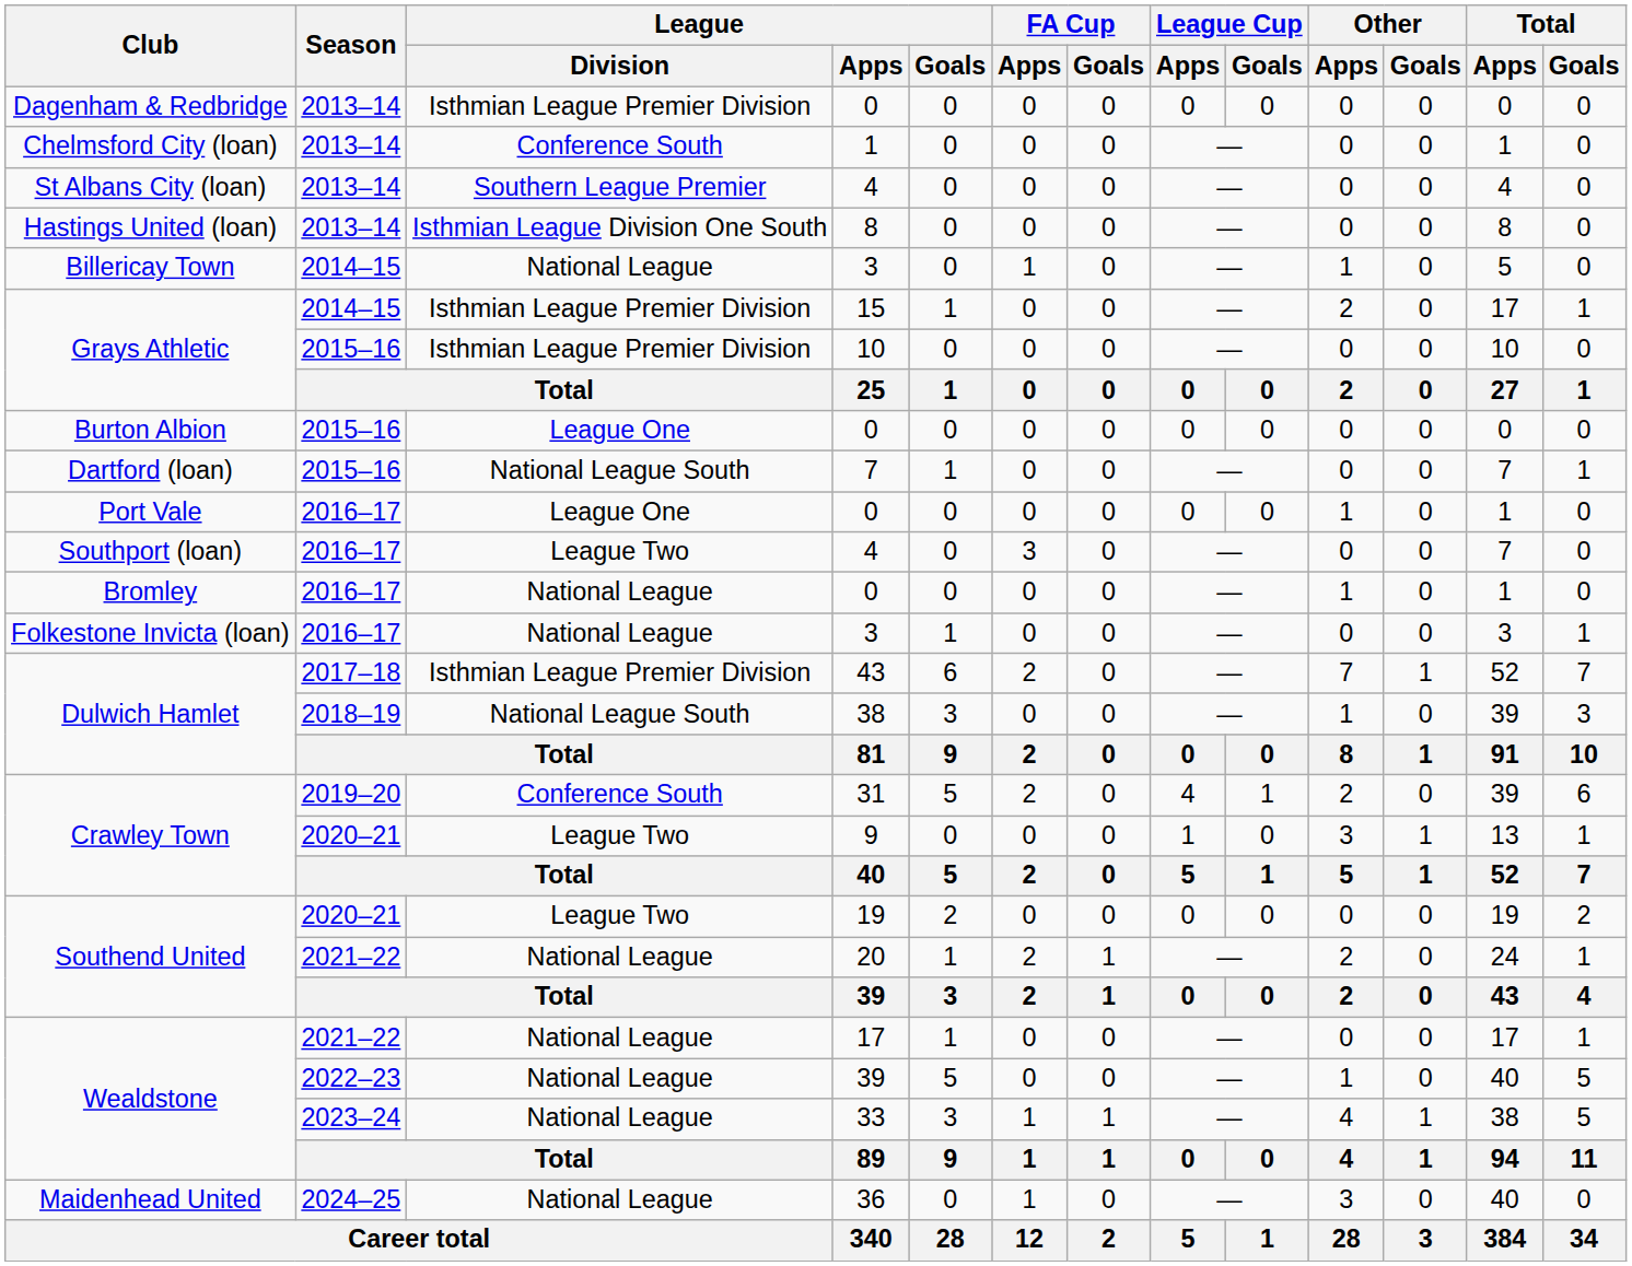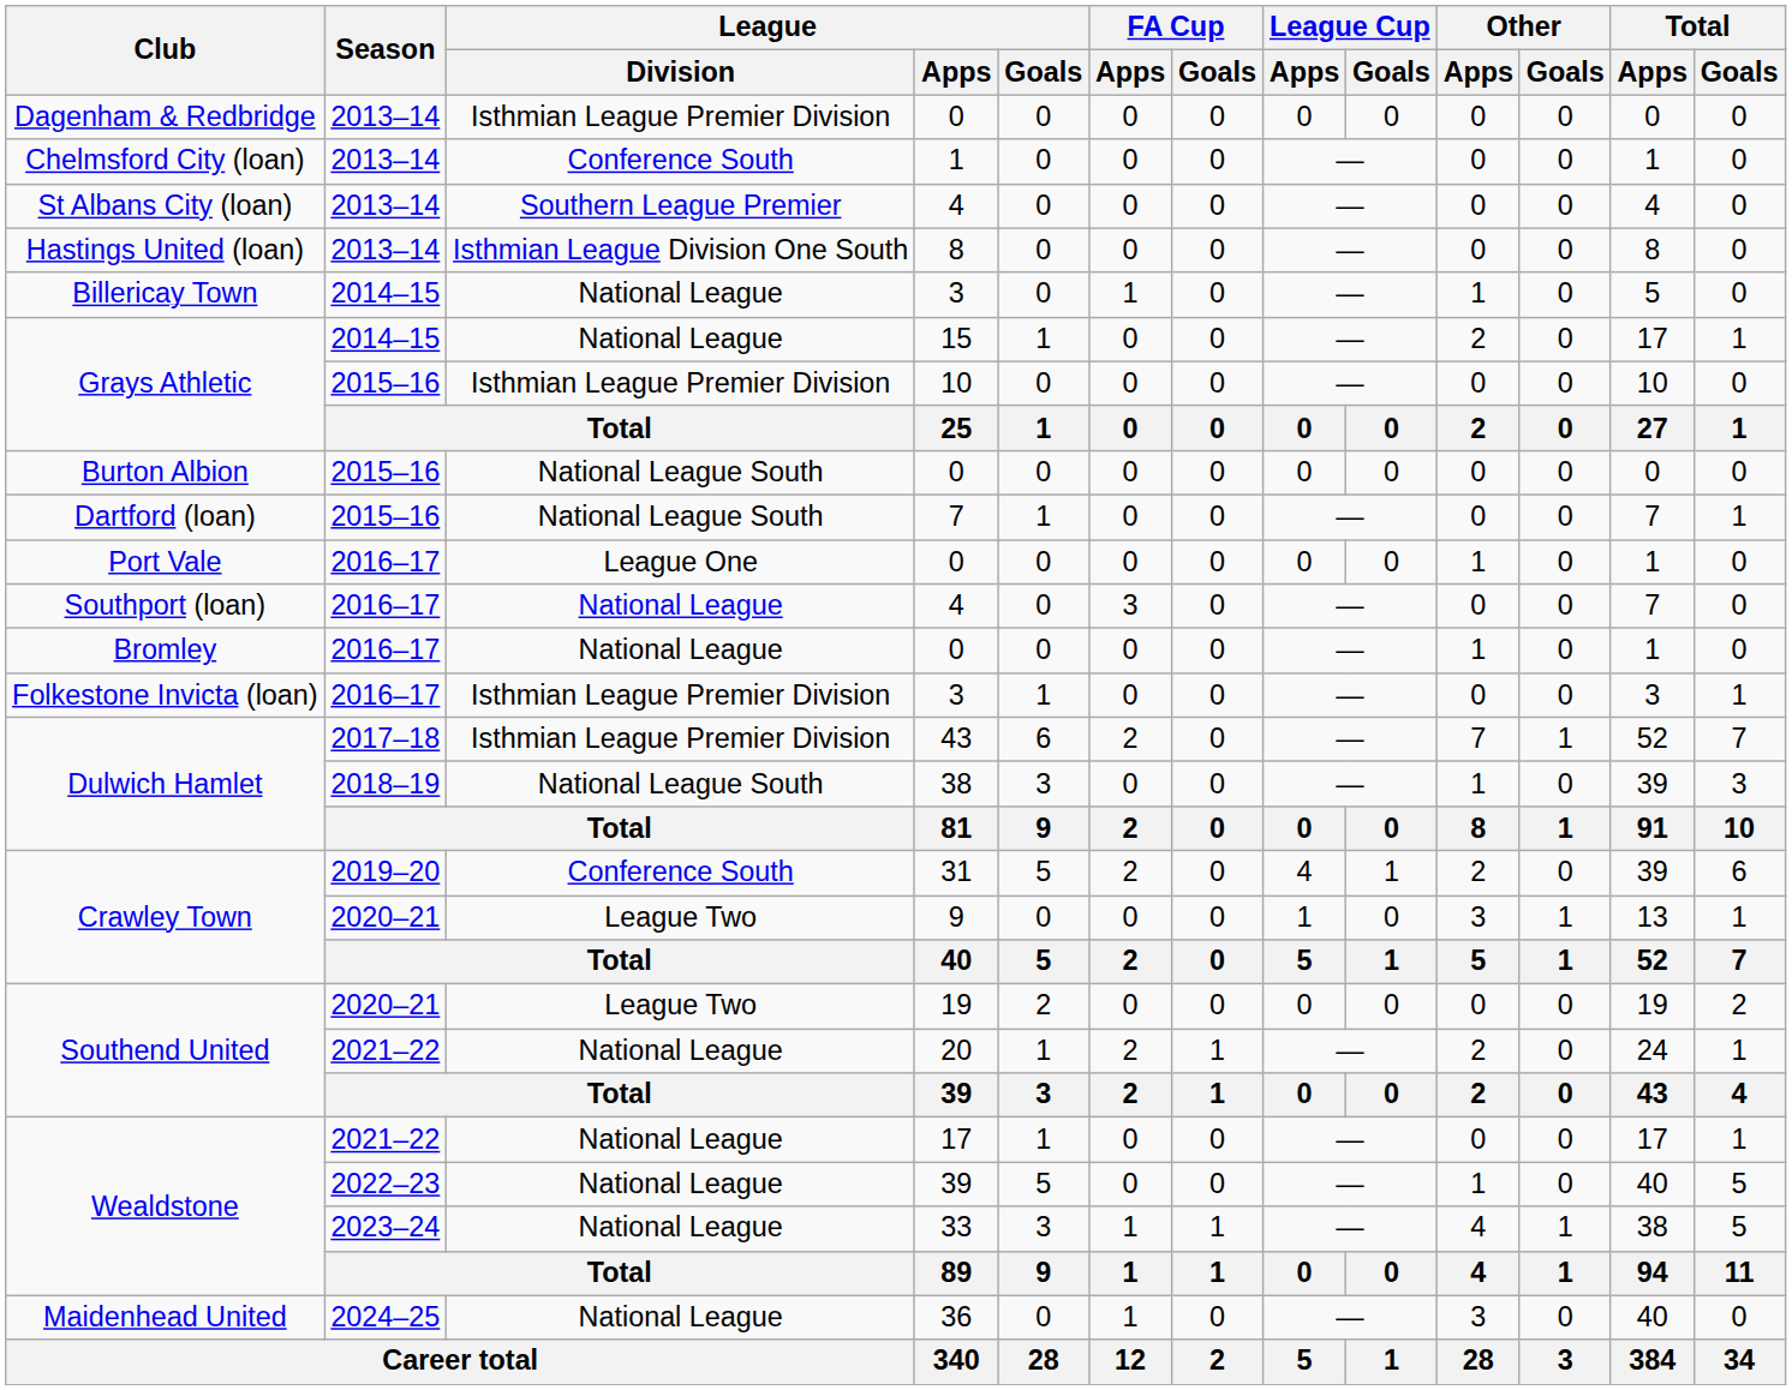15 | League / Division: Isthmian League Premier Division -> National League
Burton Albion / 0 | League / Division: League One -> National League South
Southport (loan) / 4 | League / Division: League Two -> National League
Folkestone Invicta (loan) / 3 | League / Division: National League -> Isthmian League Premier Division
